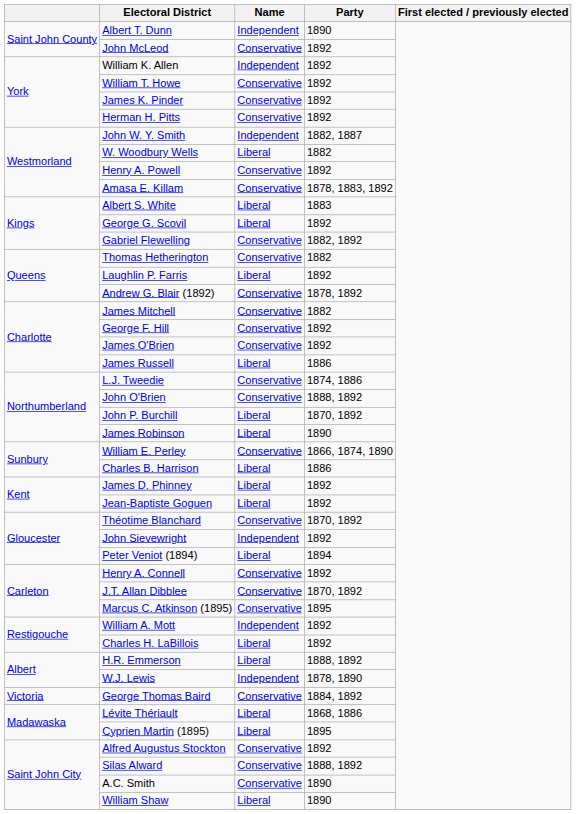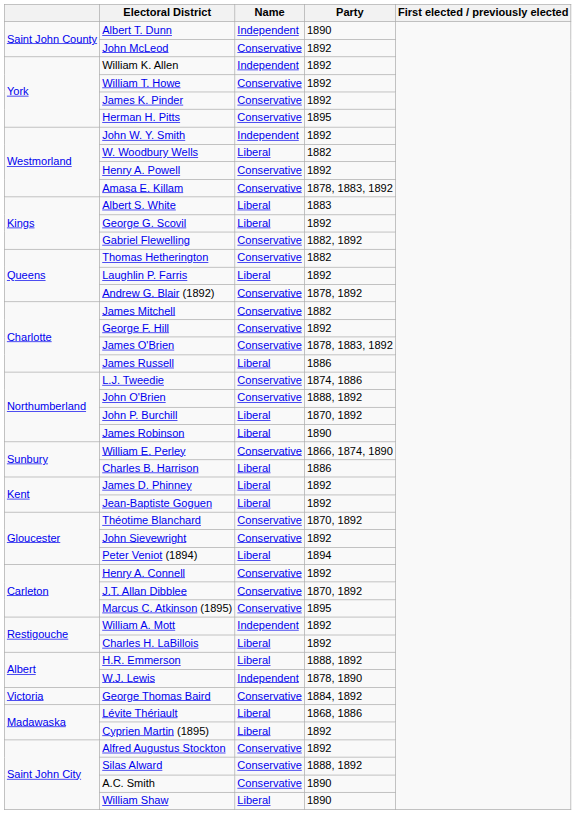Herman H. Pitts | Party: 1892 -> 1895
John W. Y. Smith | Party: 1882, 1887 -> 1892
James O'Brien | Party: 1892 -> 1878, 1883, 1892
John Sievewright | Name: Independent -> Conservative
Cyprien Martin (1895) | Party: 1895 -> 1892
